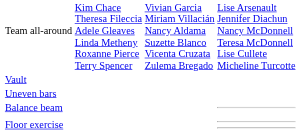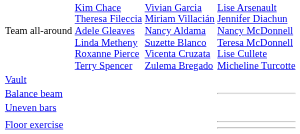rows swapped: Uneven bars <-> Balance beam
